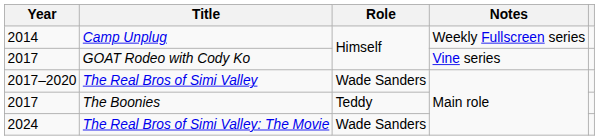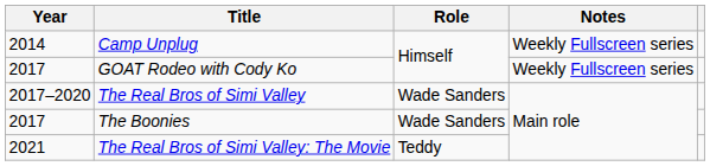GOAT Rodeo with Cody Ko | Notes: Vine series -> Weekly Fullscreen series
The Boonies | Role: Teddy -> Wade Sanders
The Real Bros of Simi Valley: The Movie | Year: 2024 -> 2021
The Real Bros of Simi Valley: The Movie | Role: Wade Sanders -> Teddy
